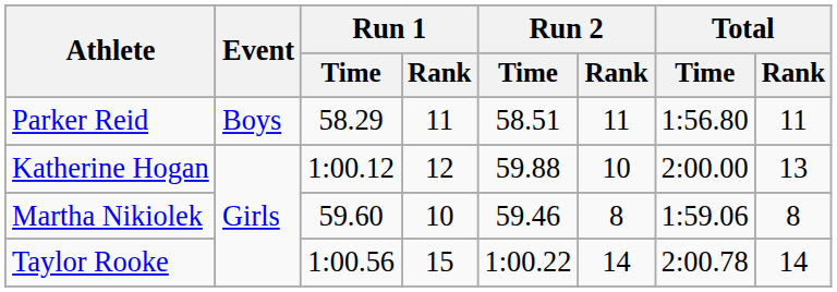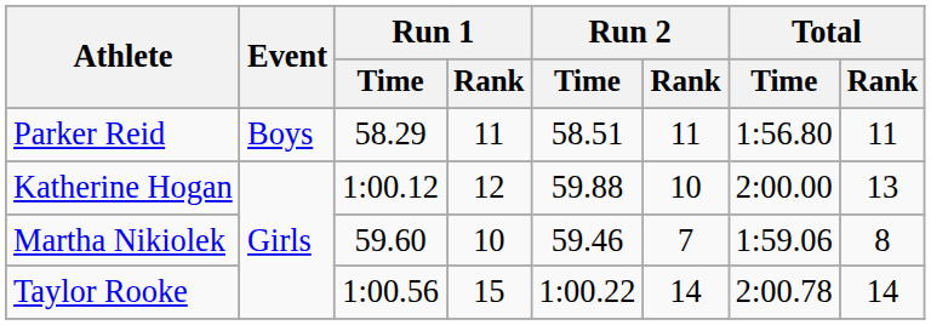Martha Nikiolek | Run 2 / Rank: 8 -> 7
